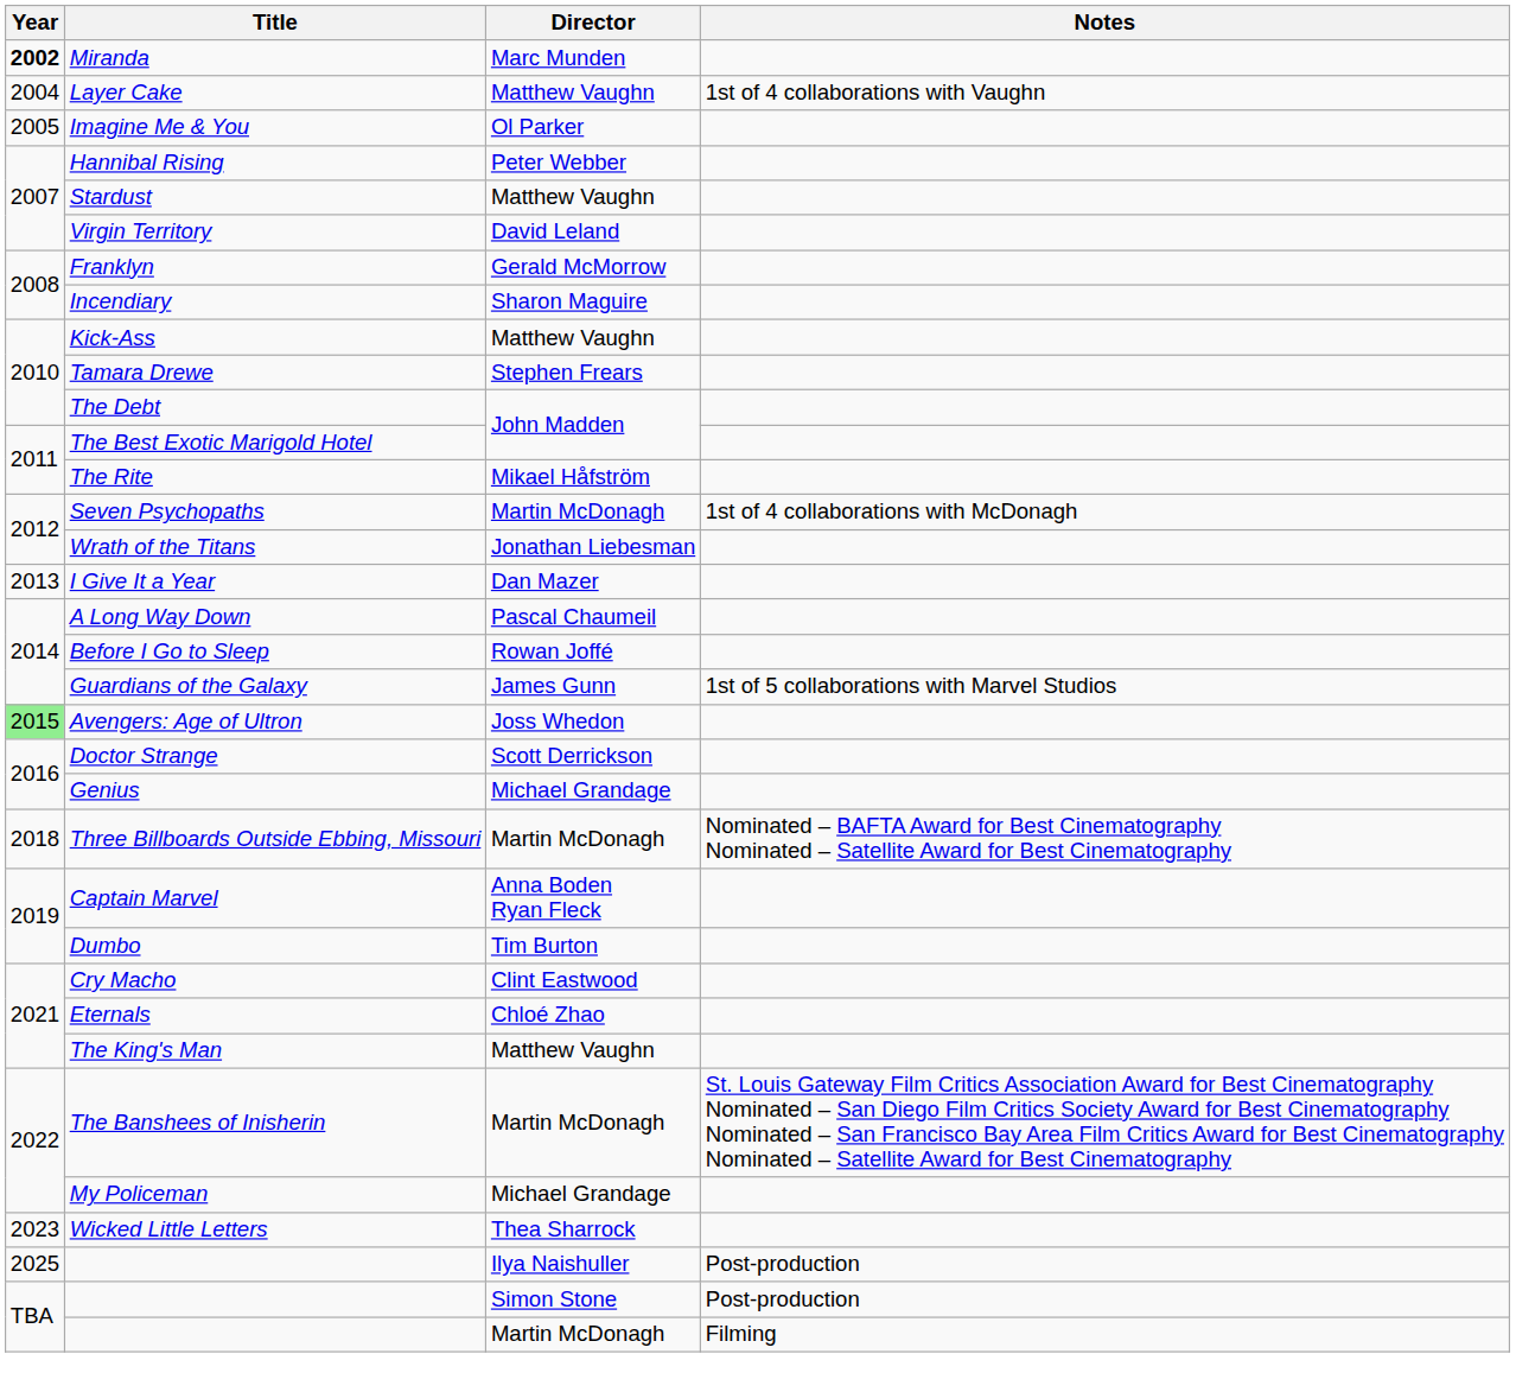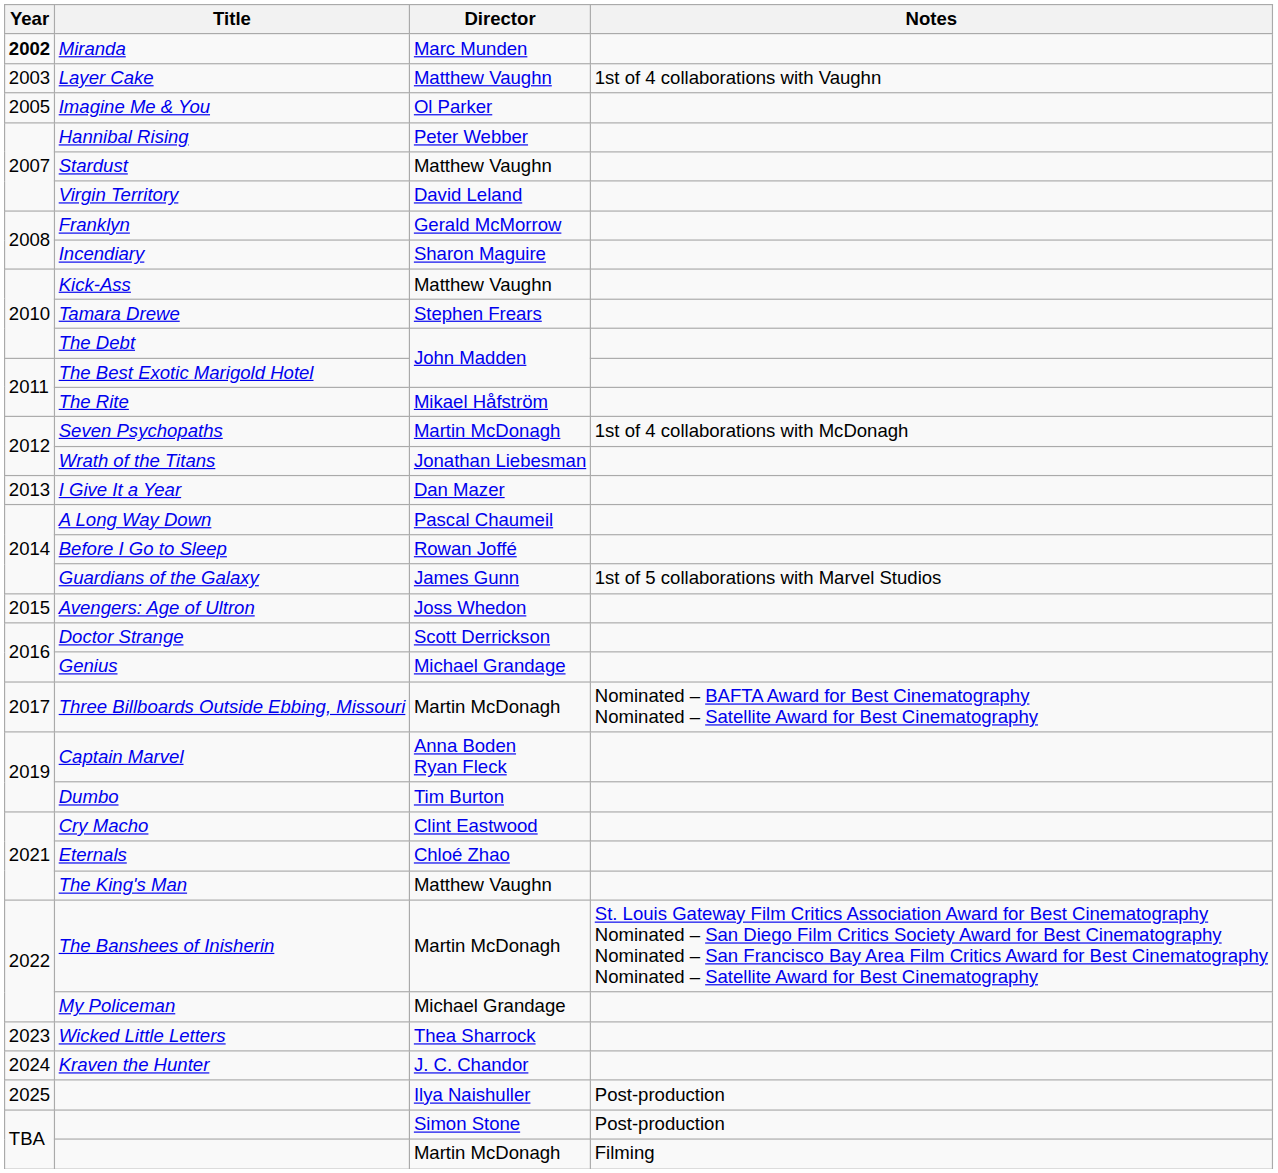Layer Cake | Year: 2004 -> 2003
Avengers: Age of Ultron | Year: lightgreen background -> no background
Three Billboards Outside Ebbing, Missouri | Year: 2018 -> 2017
+ row: 2024 | Kraven the Hunter | J. C. Chandor
